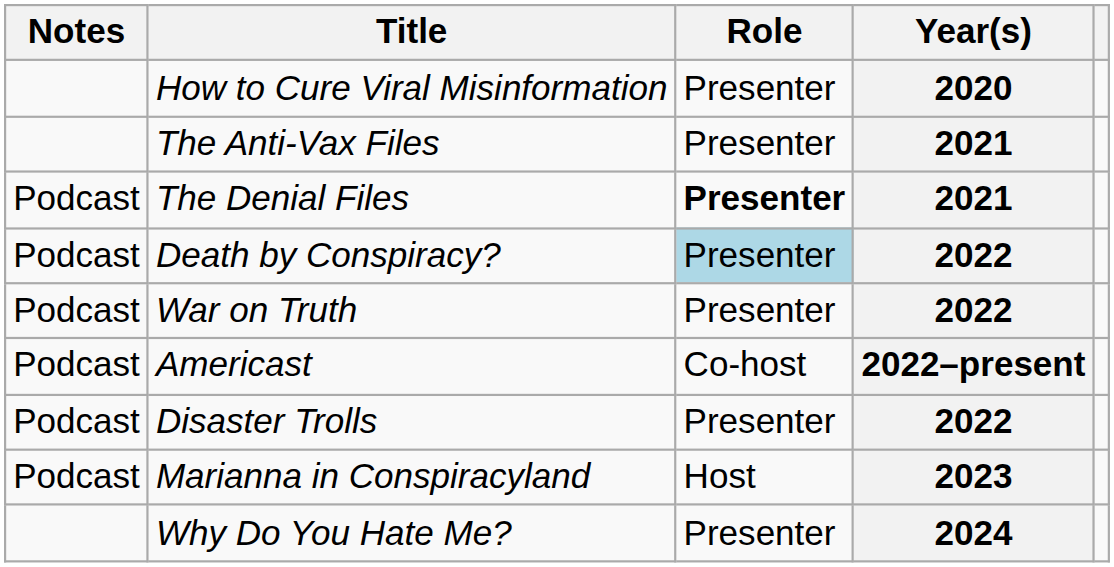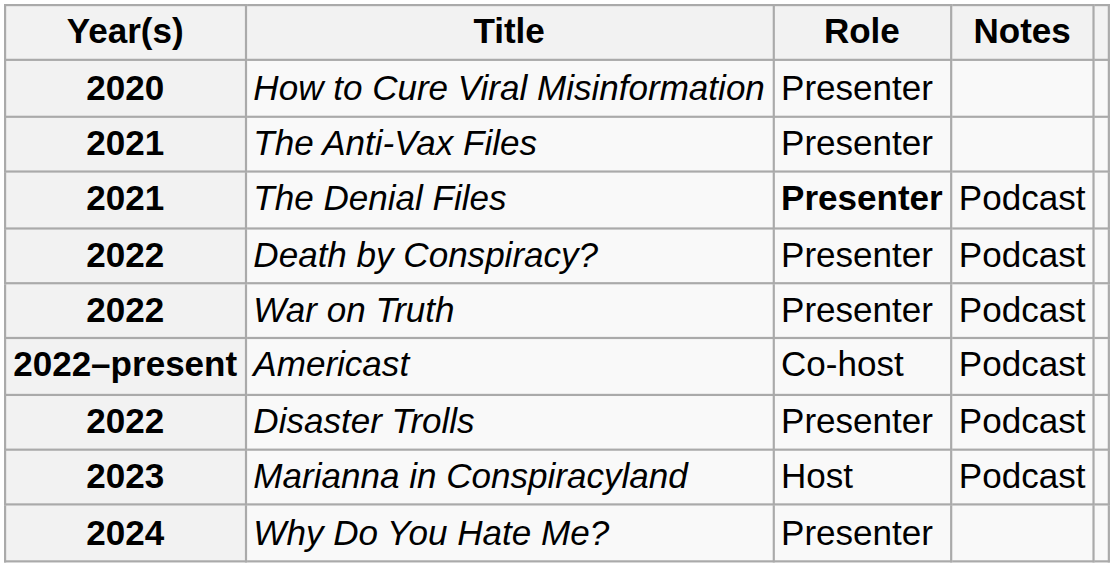columns swapped: Year(s) <-> Notes
Death by Conspiracy? | Role: lightblue background -> no background
